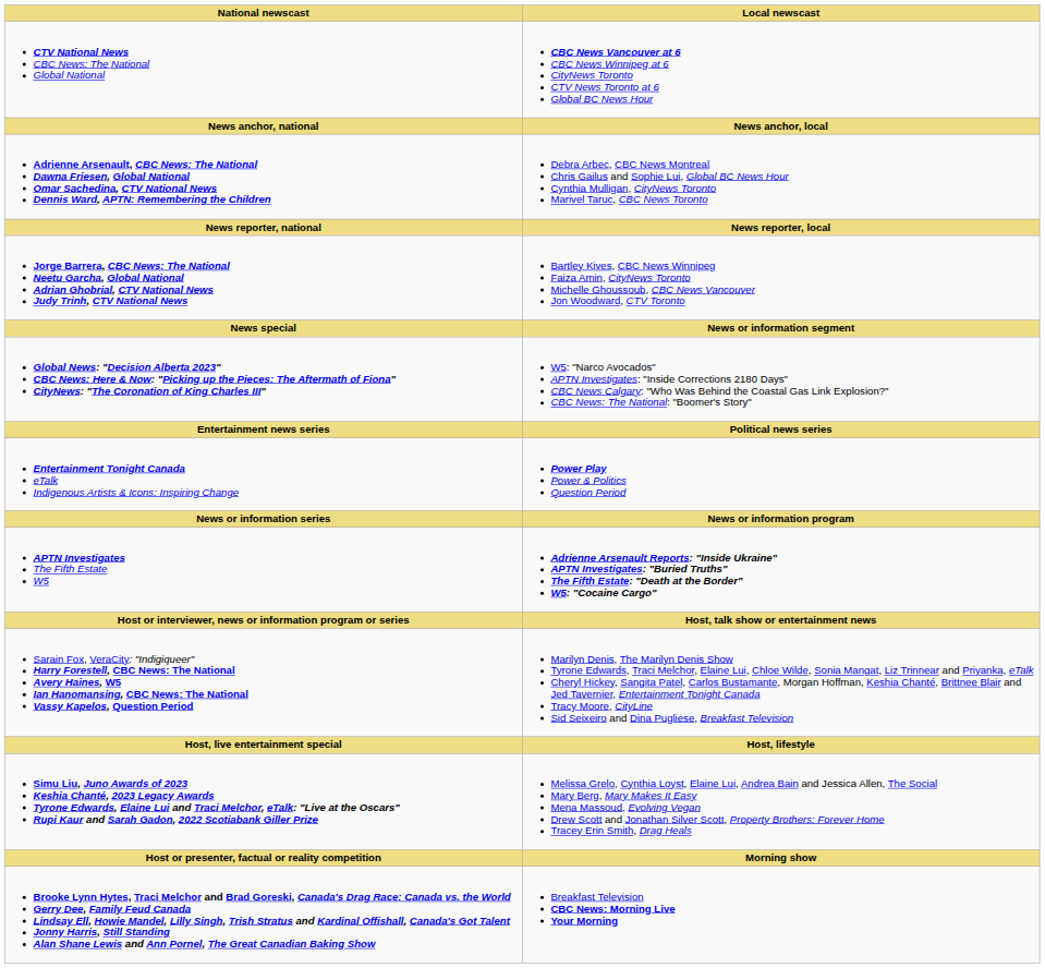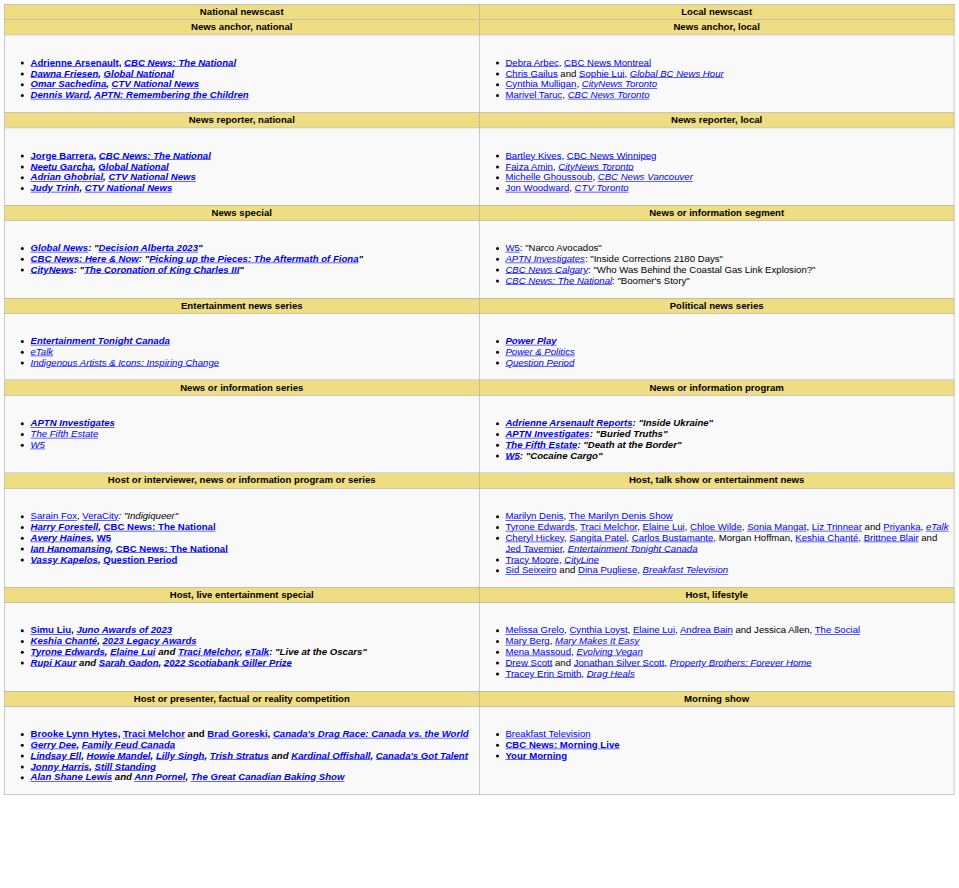- row: CTV National News CBC News: The National Global National | CBC News Vancouver at 6 CBC News Winnipeg at 6 CityNews Toronto CTV News Toronto at 6 Global BC News Hour
